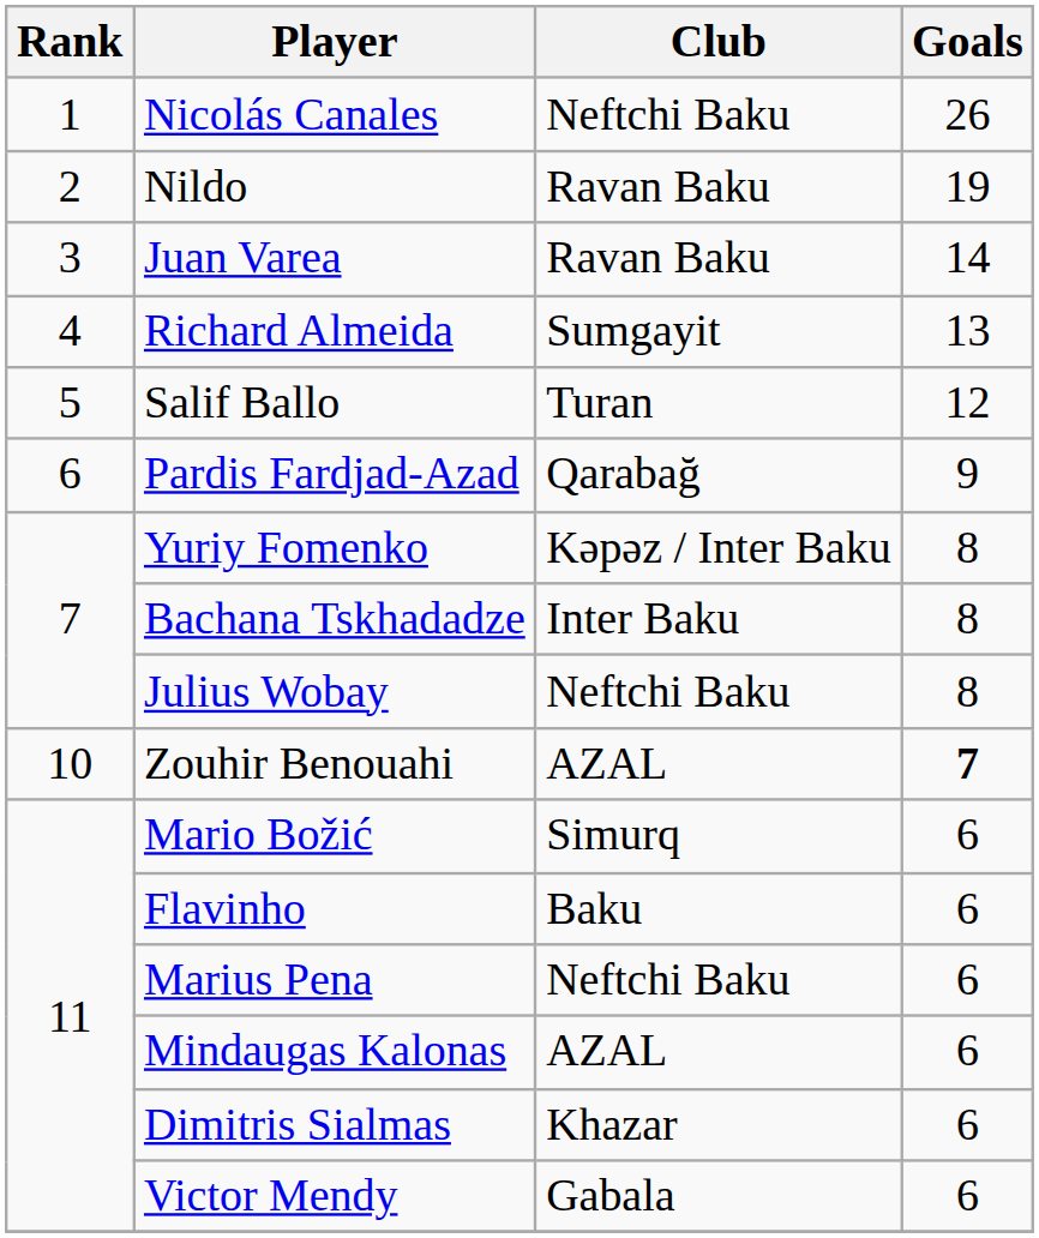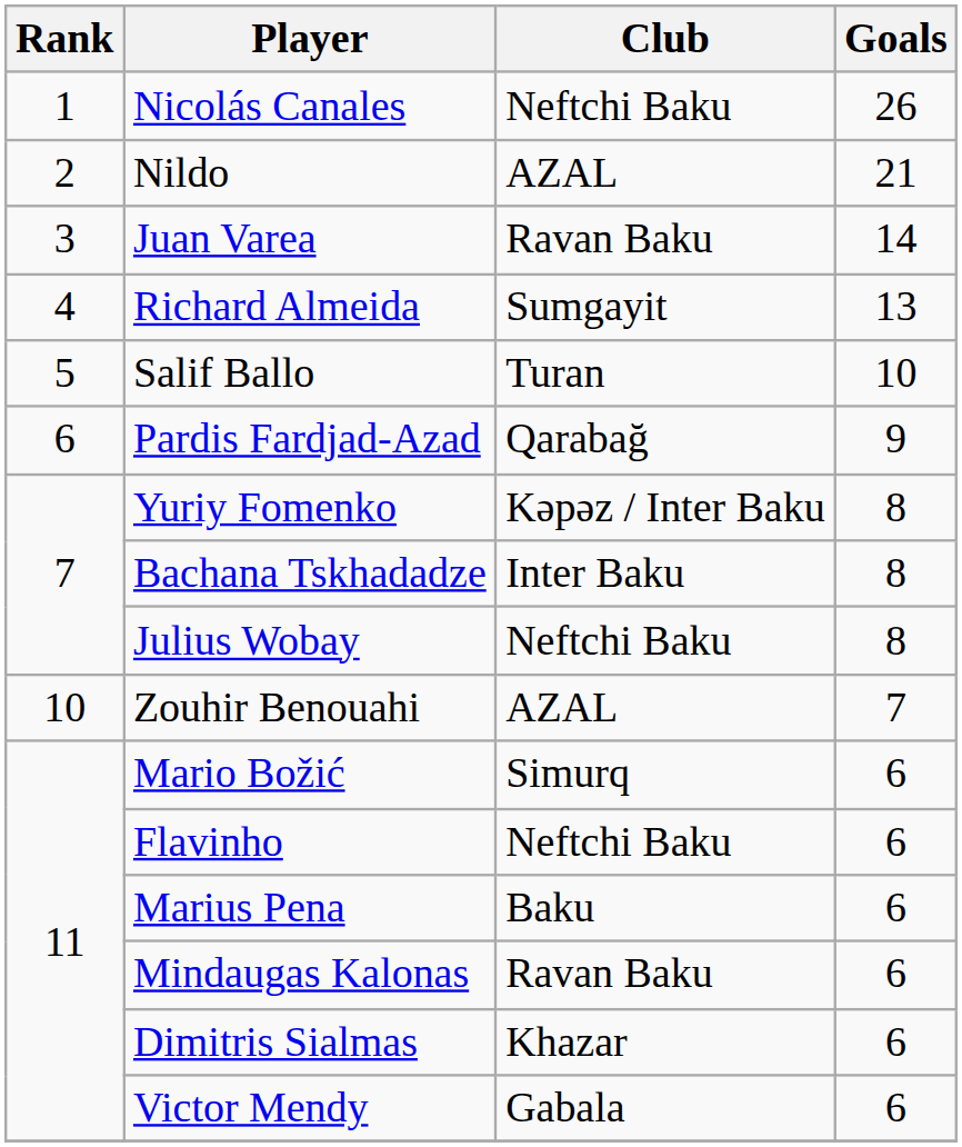Nildo | Club: Ravan Baku -> AZAL
Nildo | Goals: 19 -> 21
Salif Ballo | Goals: 12 -> 10
Zouhir Benouahi | Goals: bold -> normal
Flavinho | Club: Baku -> Neftchi Baku
Marius Pena | Club: Neftchi Baku -> Baku
Mindaugas Kalonas | Club: AZAL -> Ravan Baku
